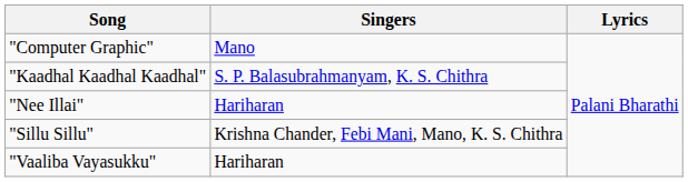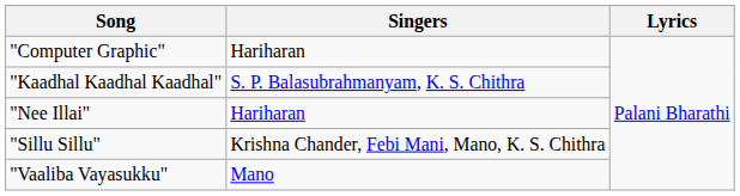"Computer Graphic" | Singers: Mano -> Hariharan
"Vaaliba Vayasukku" | Singers: Hariharan -> Mano
